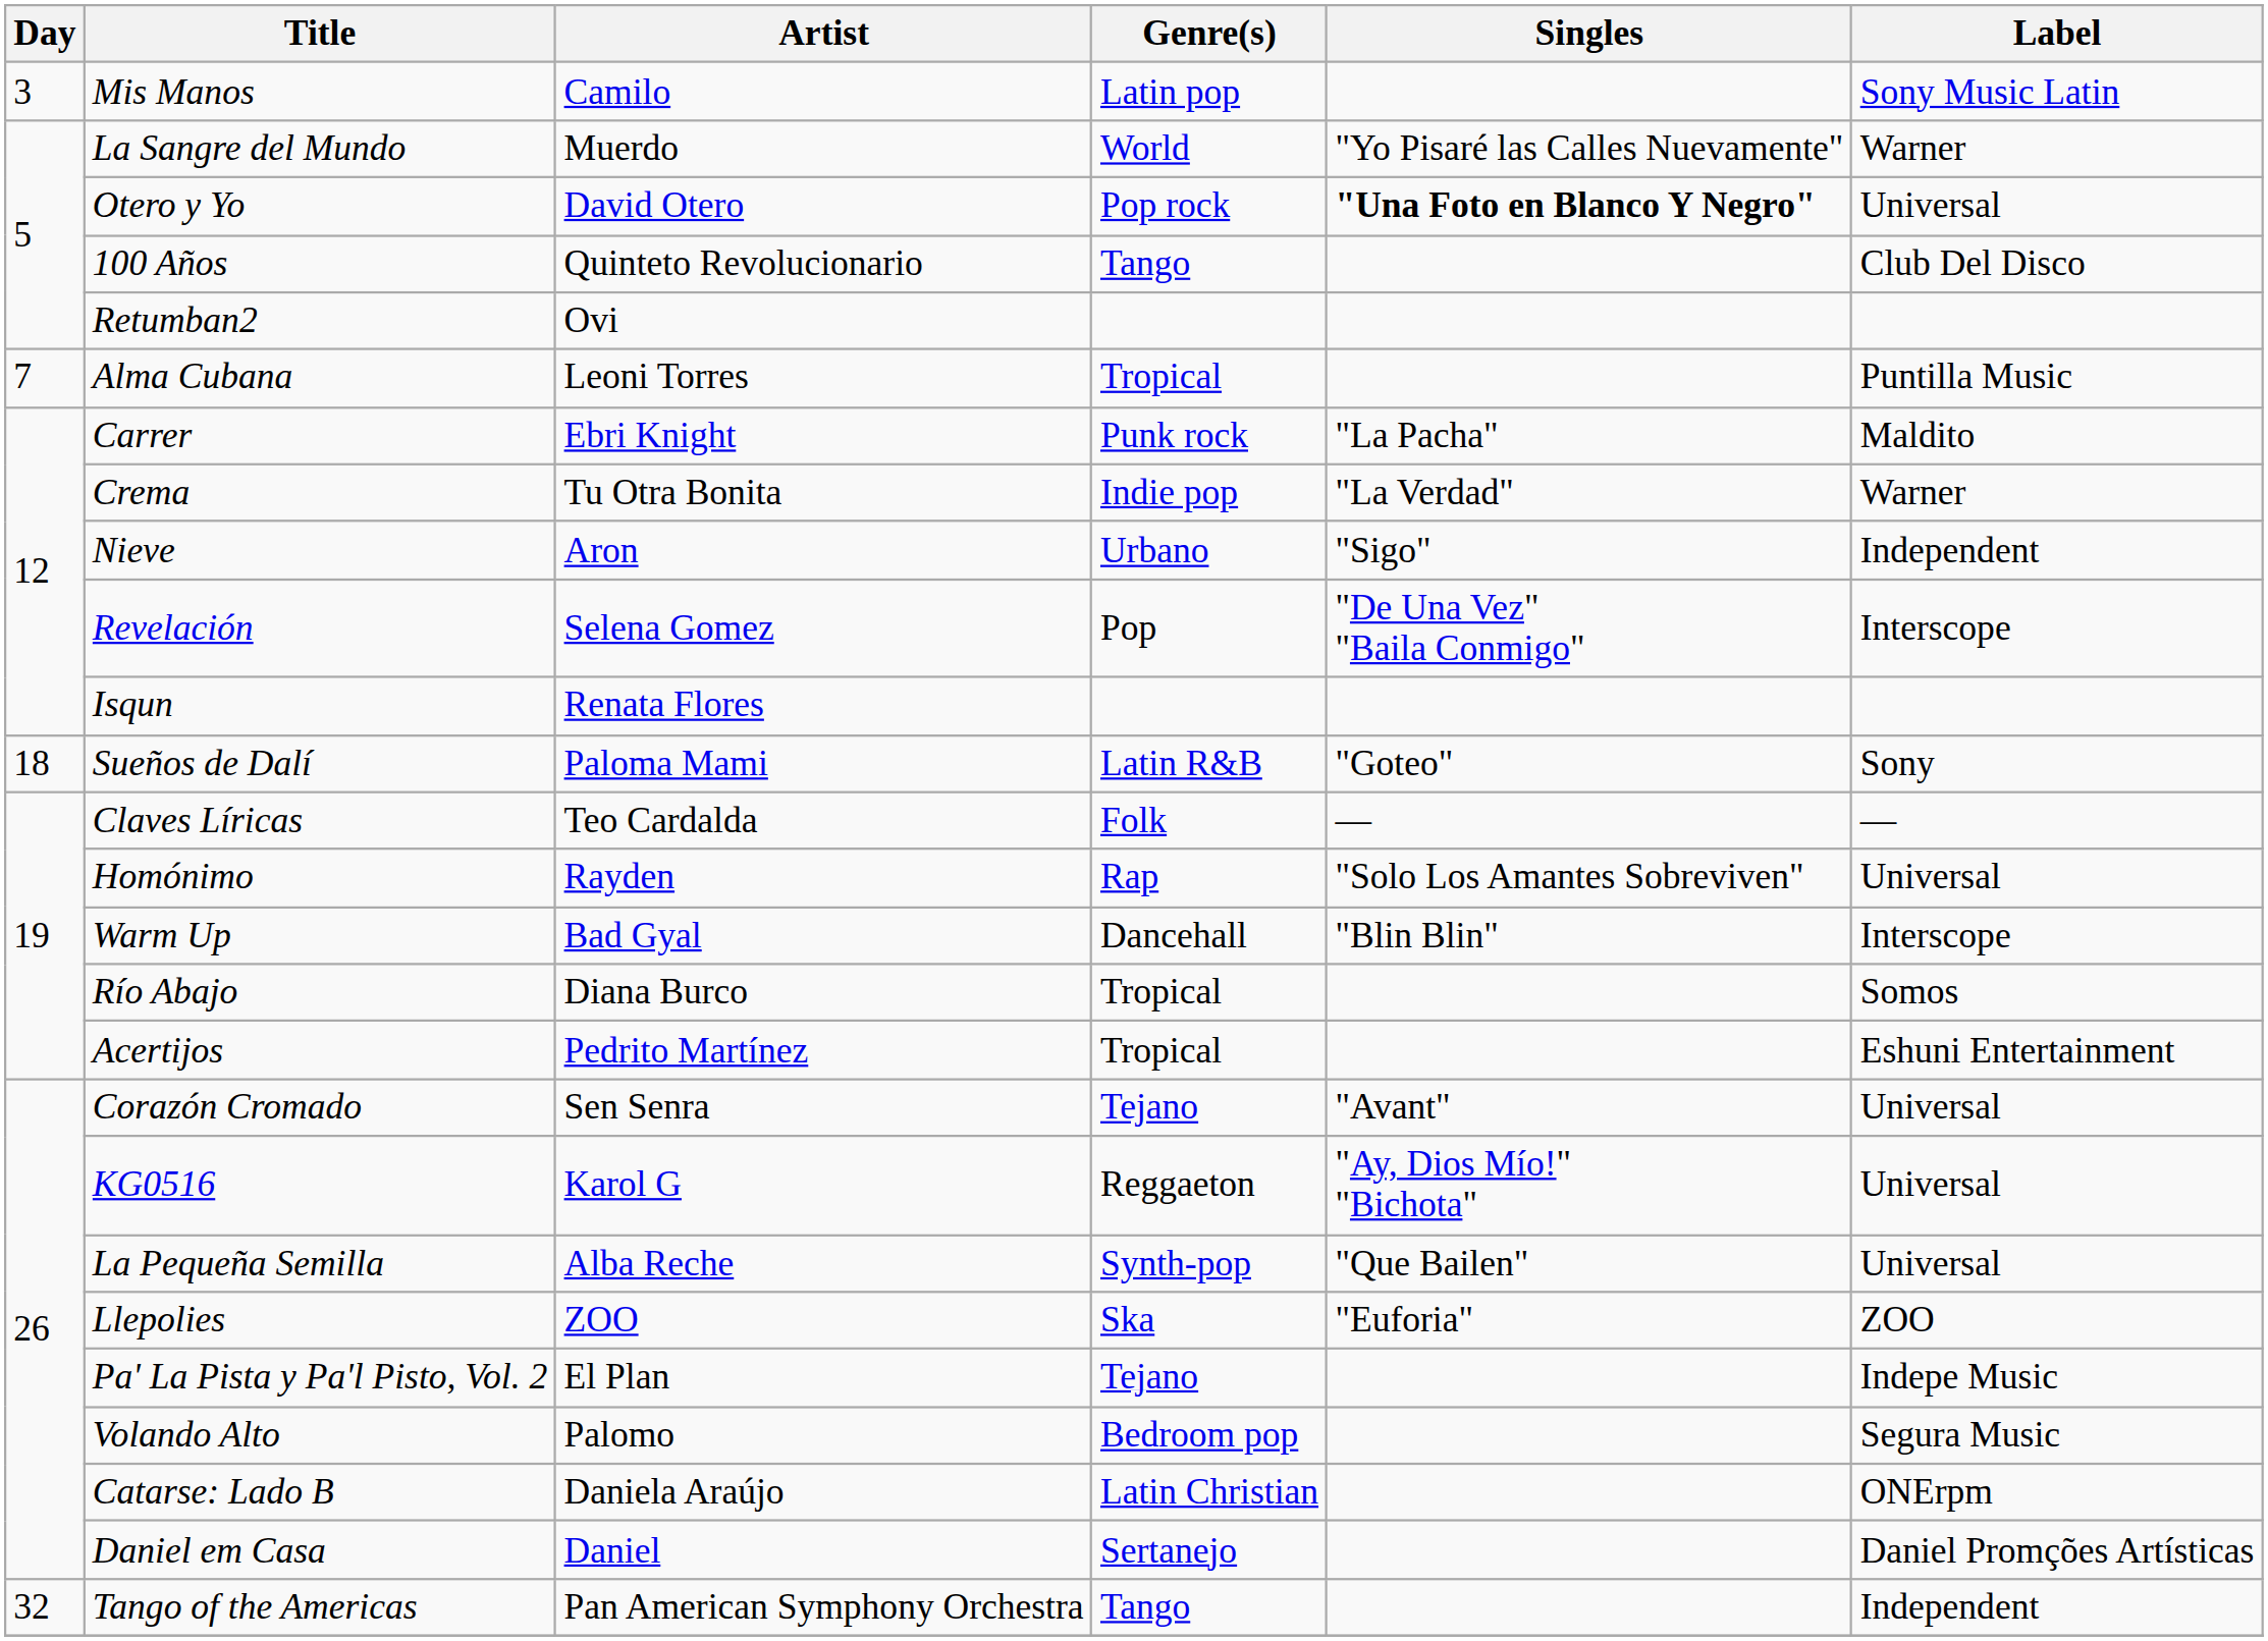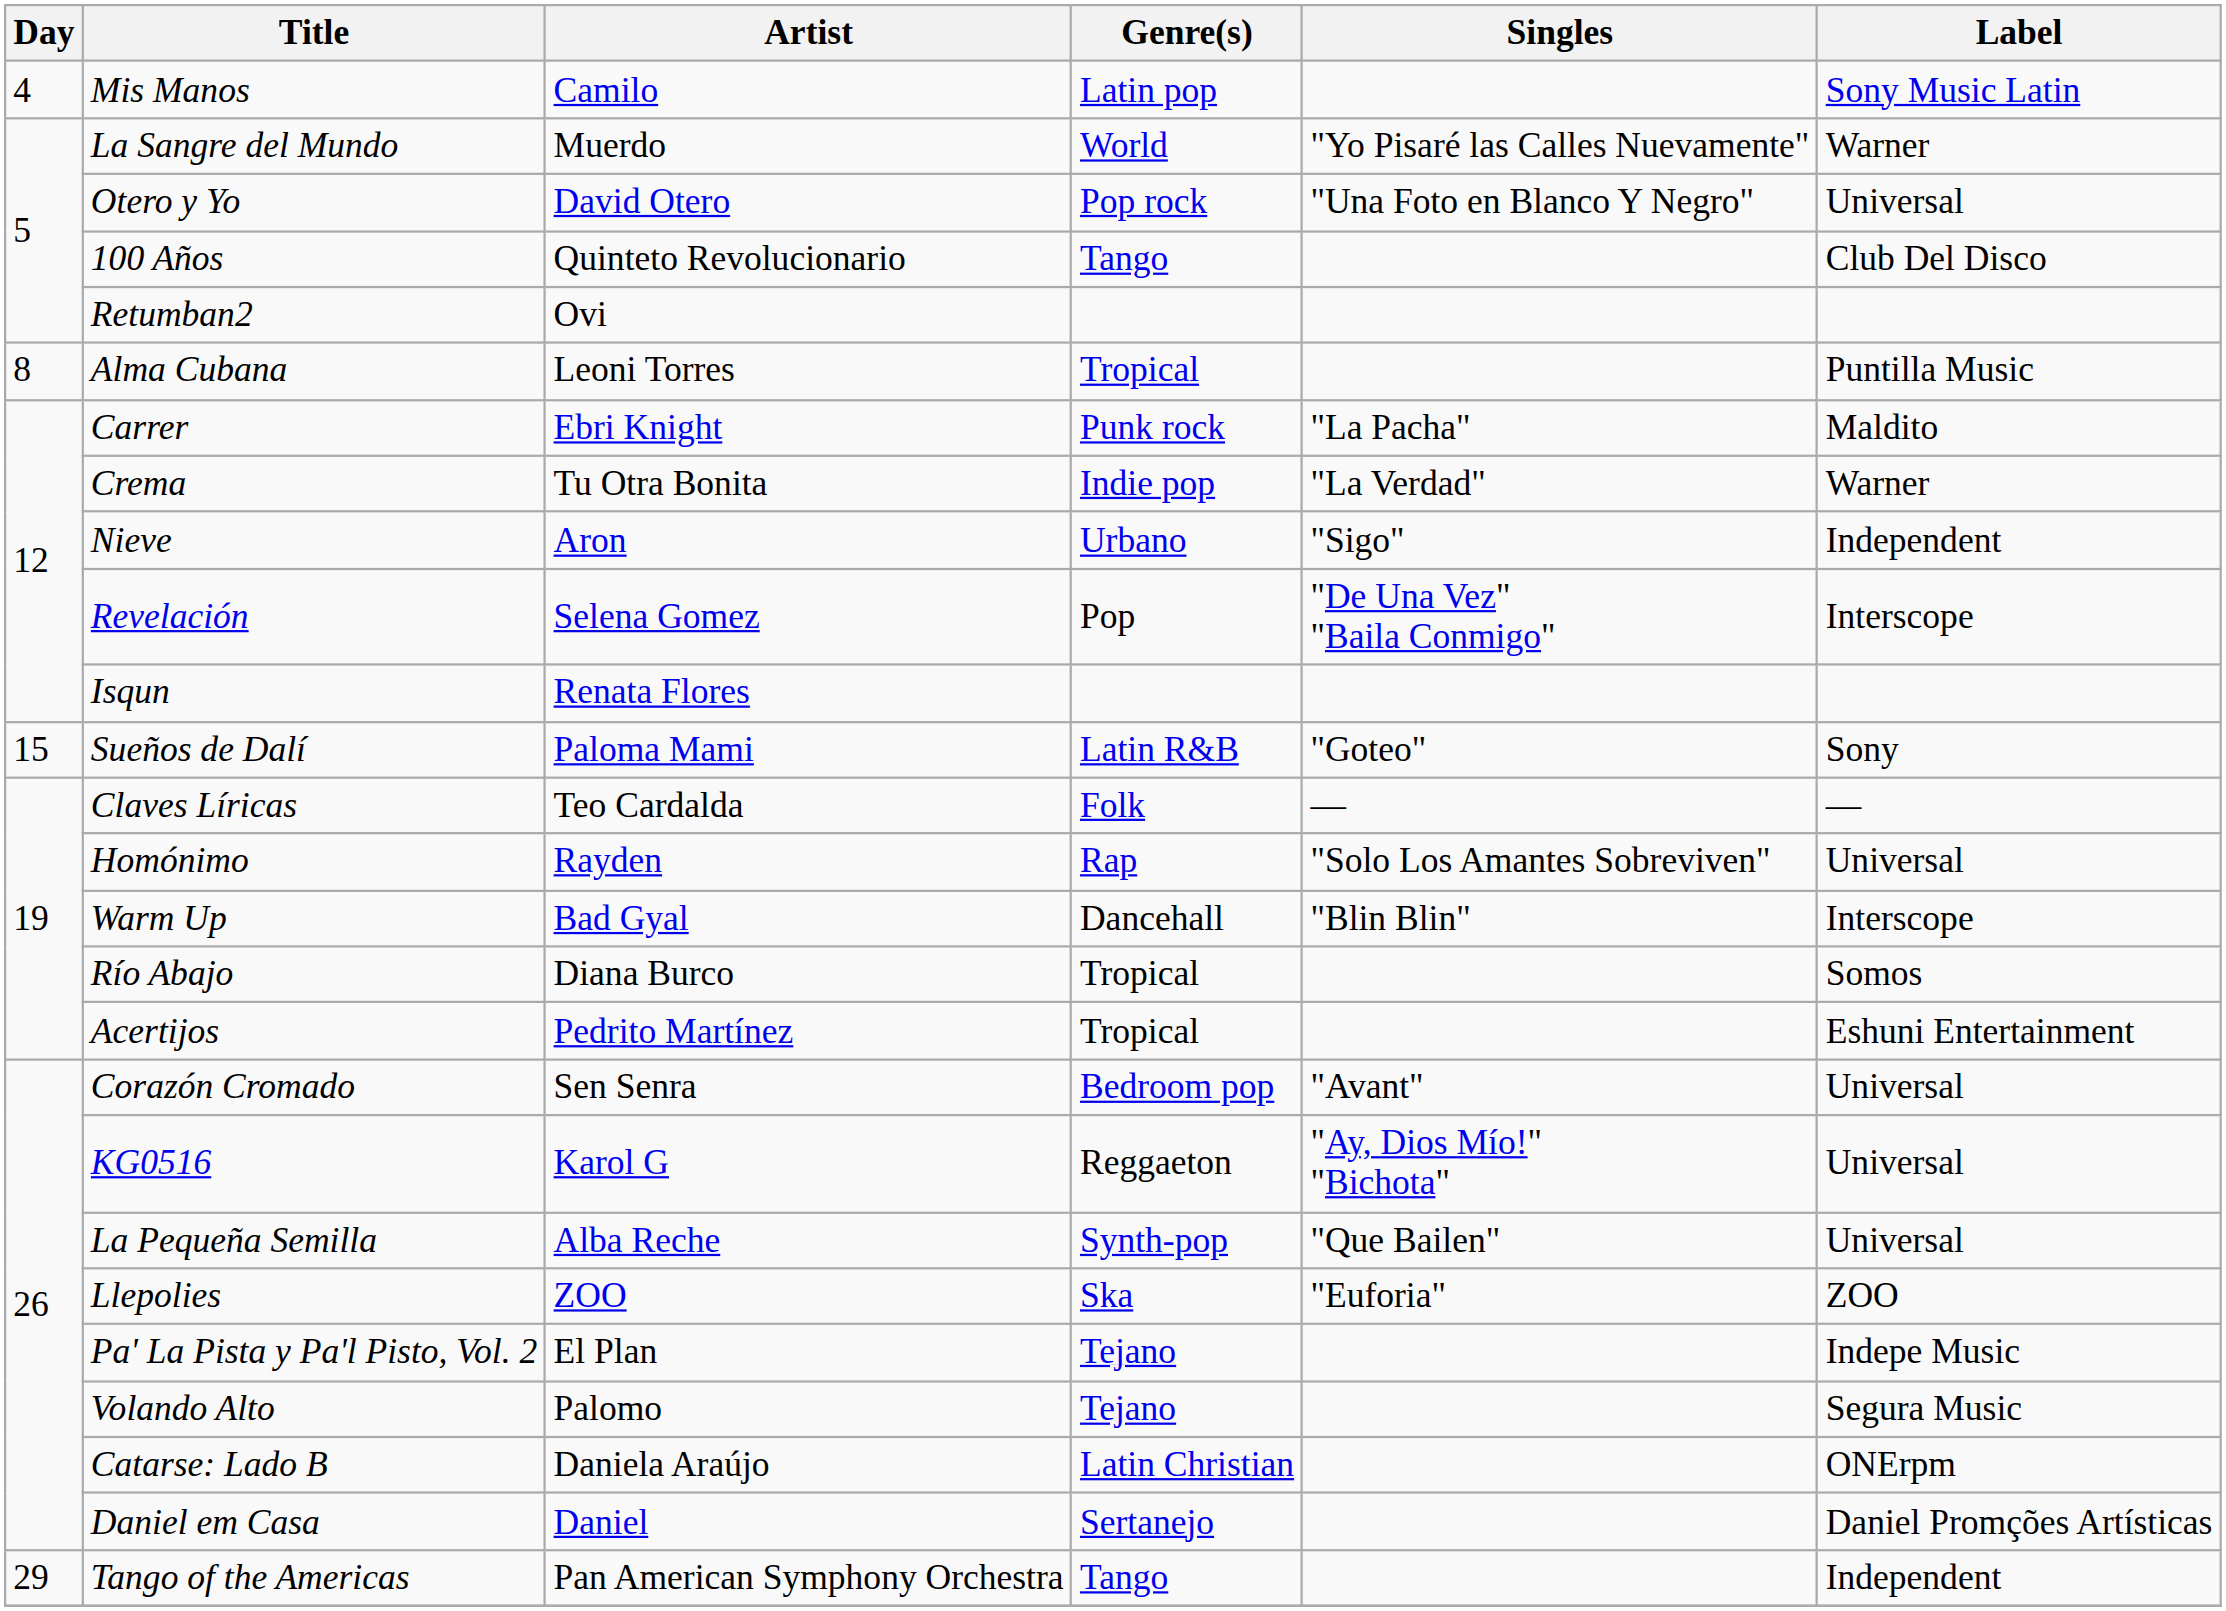Mis Manos | Day: 3 -> 4
Otero y Yo | Singles: bold -> normal
Alma Cubana | Day: 7 -> 8
Sueños de Dalí | Day: 18 -> 15
Corazón Cromado | Genre(s): Tejano -> Bedroom pop
Volando Alto | Genre(s): Bedroom pop -> Tejano
Tango of the Americas | Day: 32 -> 29
